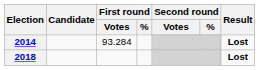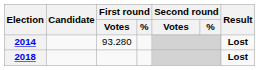2014 | First round / Votes: 93.284 -> 93.280
